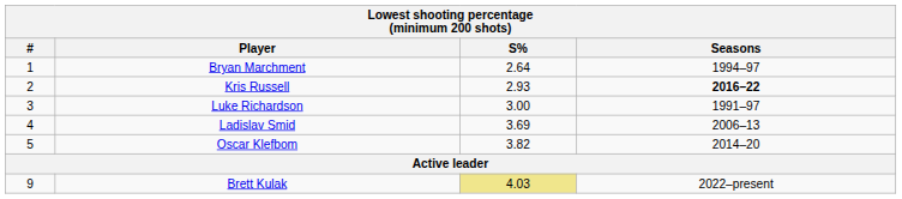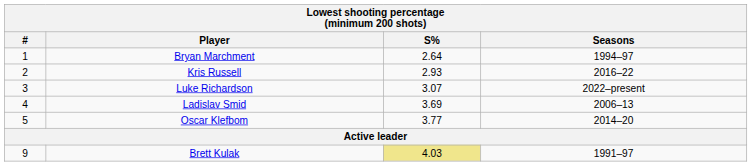Kris Russell | Seasons: bold -> normal
Luke Richardson | S%: 3.00 -> 3.07
Luke Richardson | Seasons: 1991–97 -> 2022–present
Oscar Klefbom | S%: 3.82 -> 3.77
Brett Kulak | Seasons: 2022–present -> 1991–97
